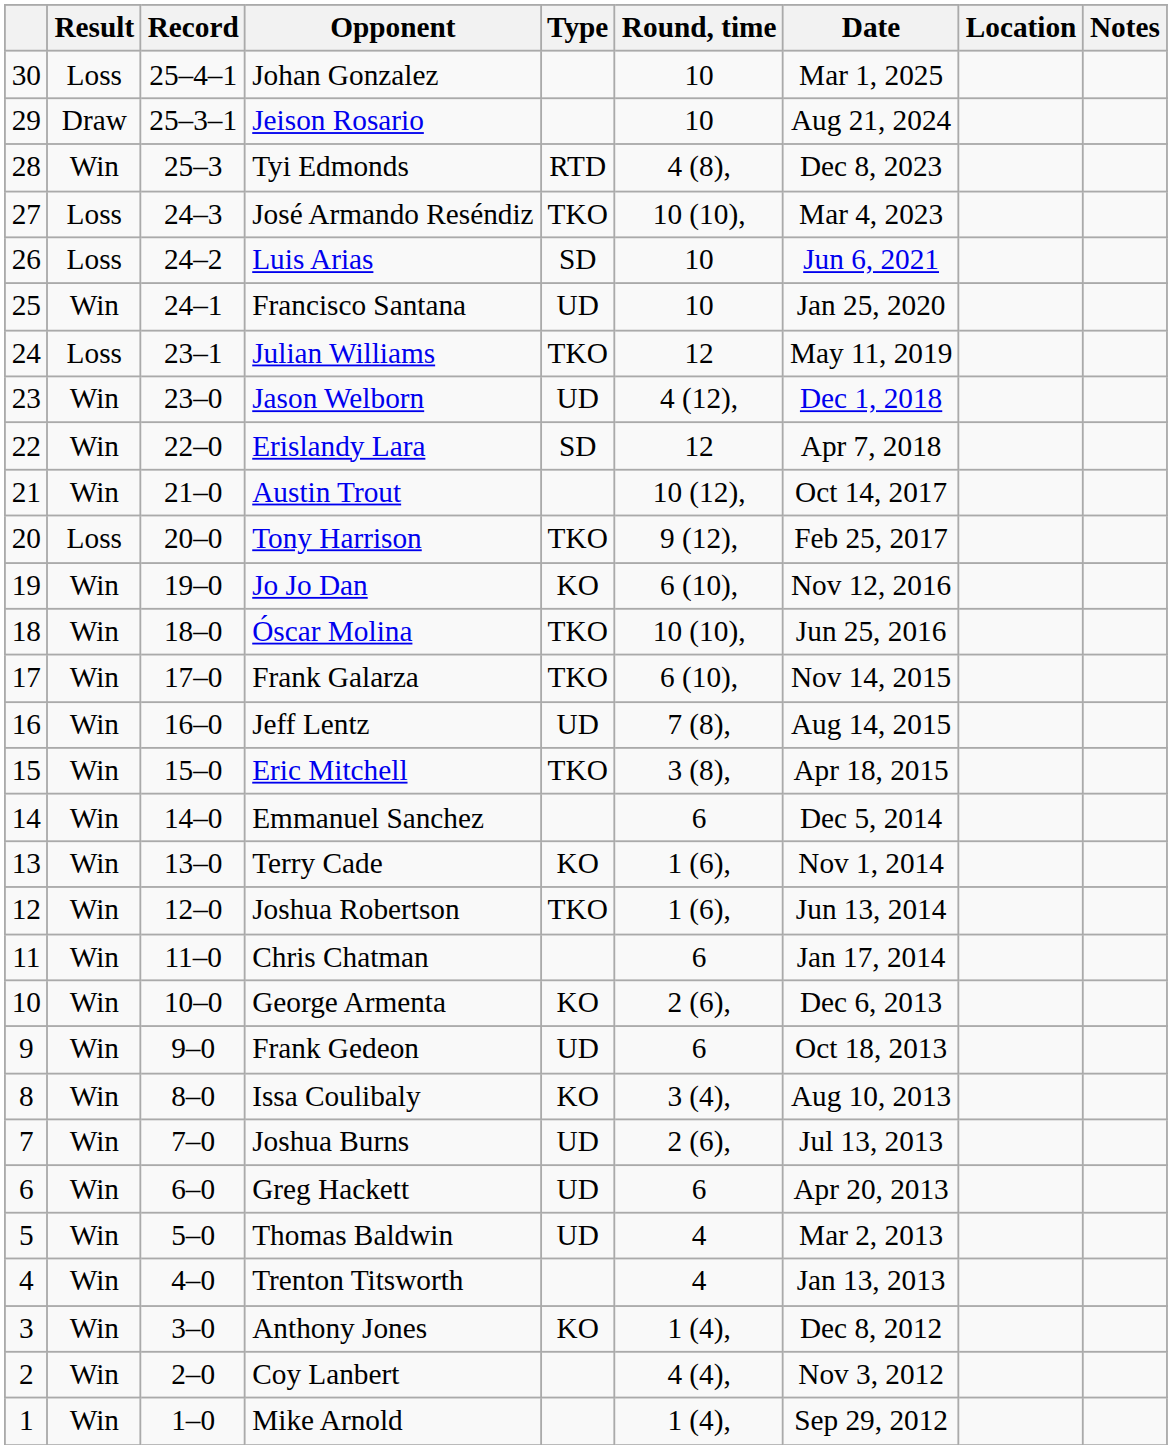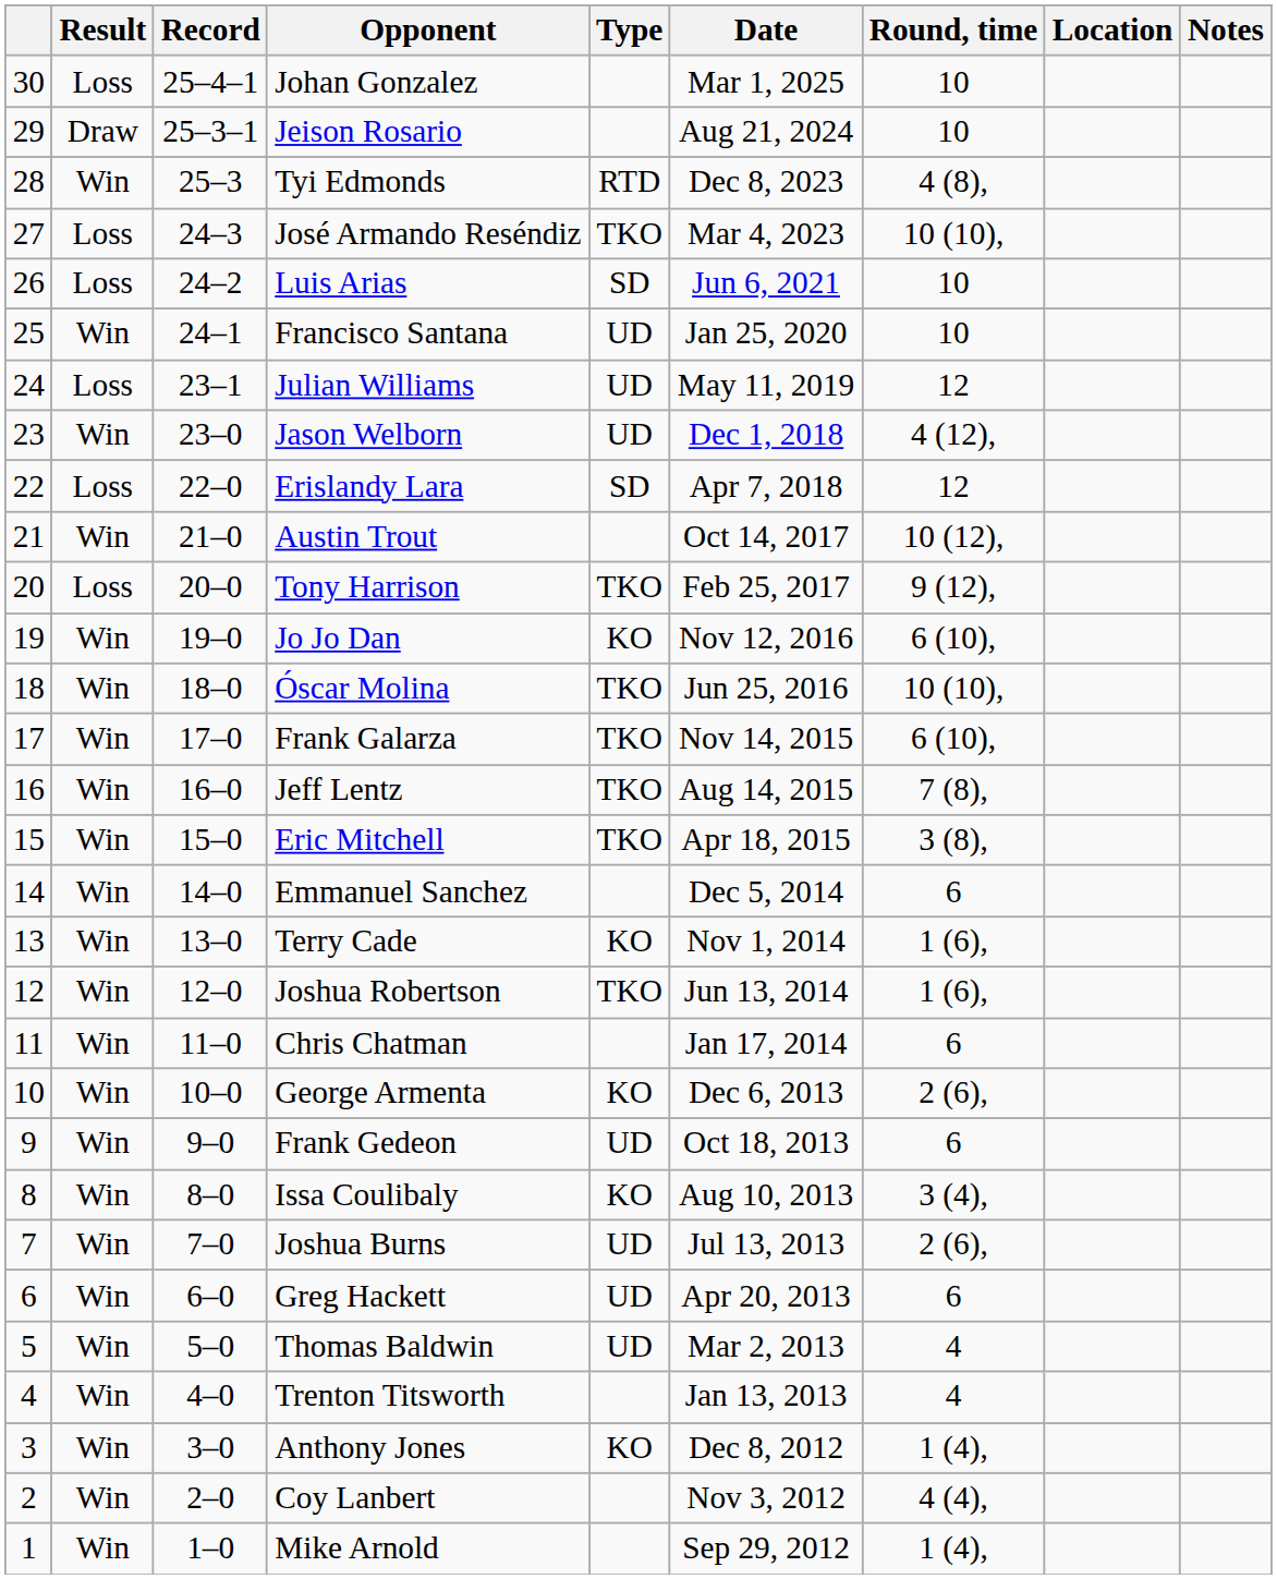columns swapped: Round, time <-> Date
Julian Williams | Type: TKO -> UD
Erislandy Lara | Result: Win -> Loss
Jeff Lentz | Type: UD -> TKO
